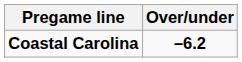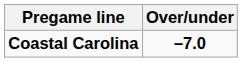Coastal Carolina | Over/under: –6.2 -> –7.0
